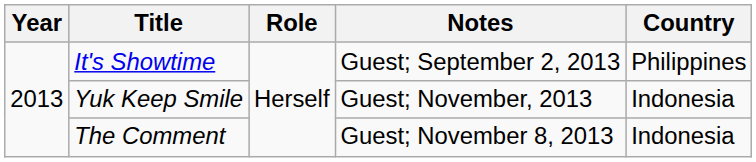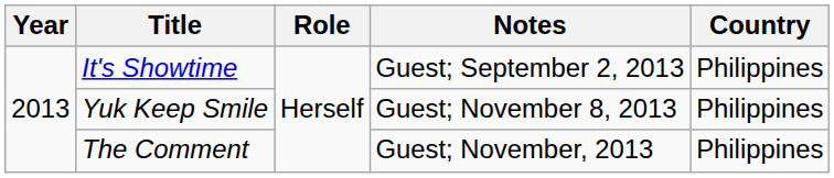Yuk Keep Smile | Notes: Guest; November, 2013 -> Guest; November 8, 2013
Yuk Keep Smile | Country: Indonesia -> Philippines
The Comment | Notes: Guest; November 8, 2013 -> Guest; November, 2013
The Comment | Country: Indonesia -> Philippines
